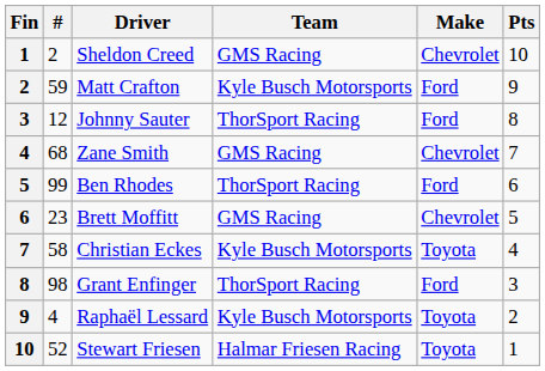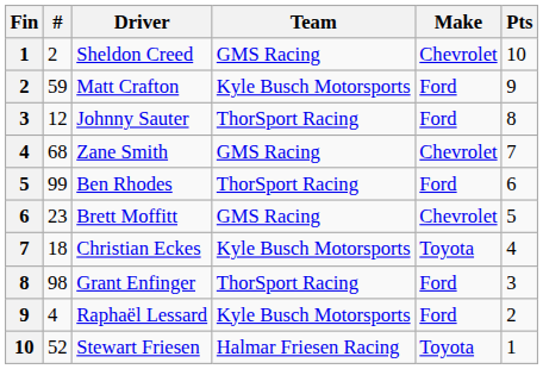Christian Eckes | #: 58 -> 18
Raphaël Lessard | Make: Toyota -> Ford
